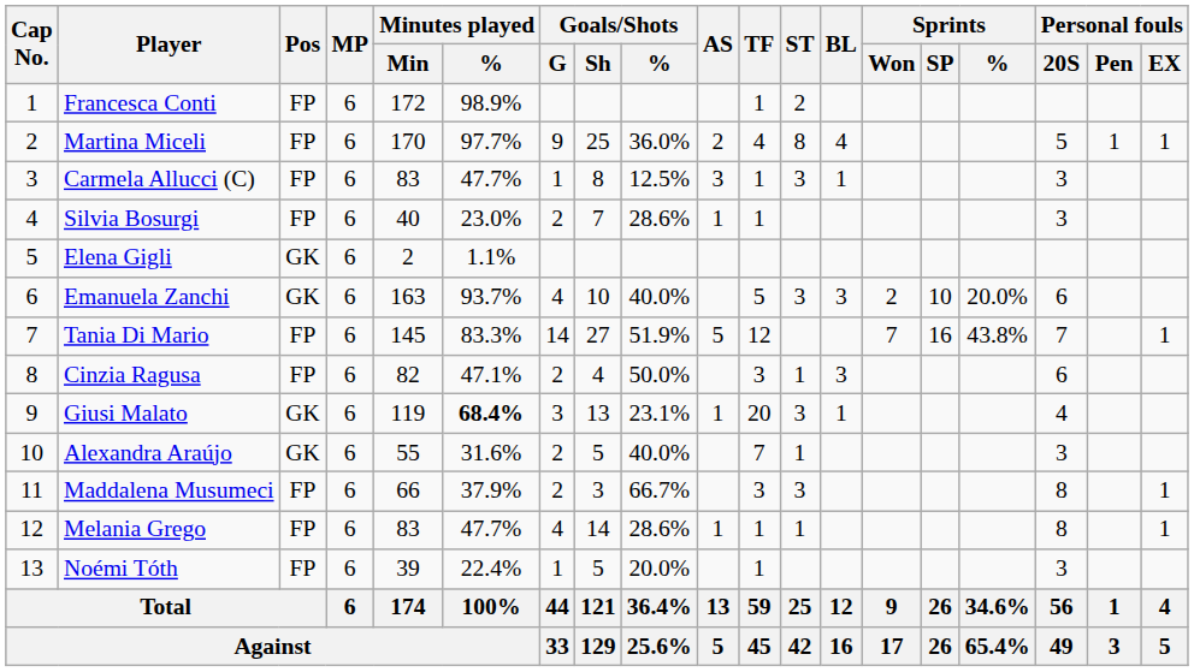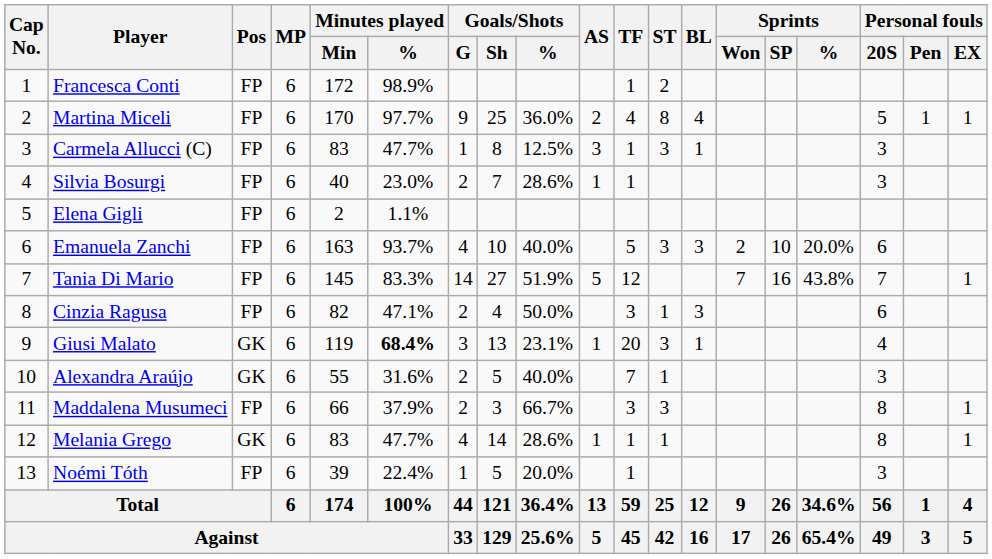Elena Gigli | Pos: GK -> FP
Emanuela Zanchi | Pos: GK -> FP
Melania Grego | Pos: FP -> GK
